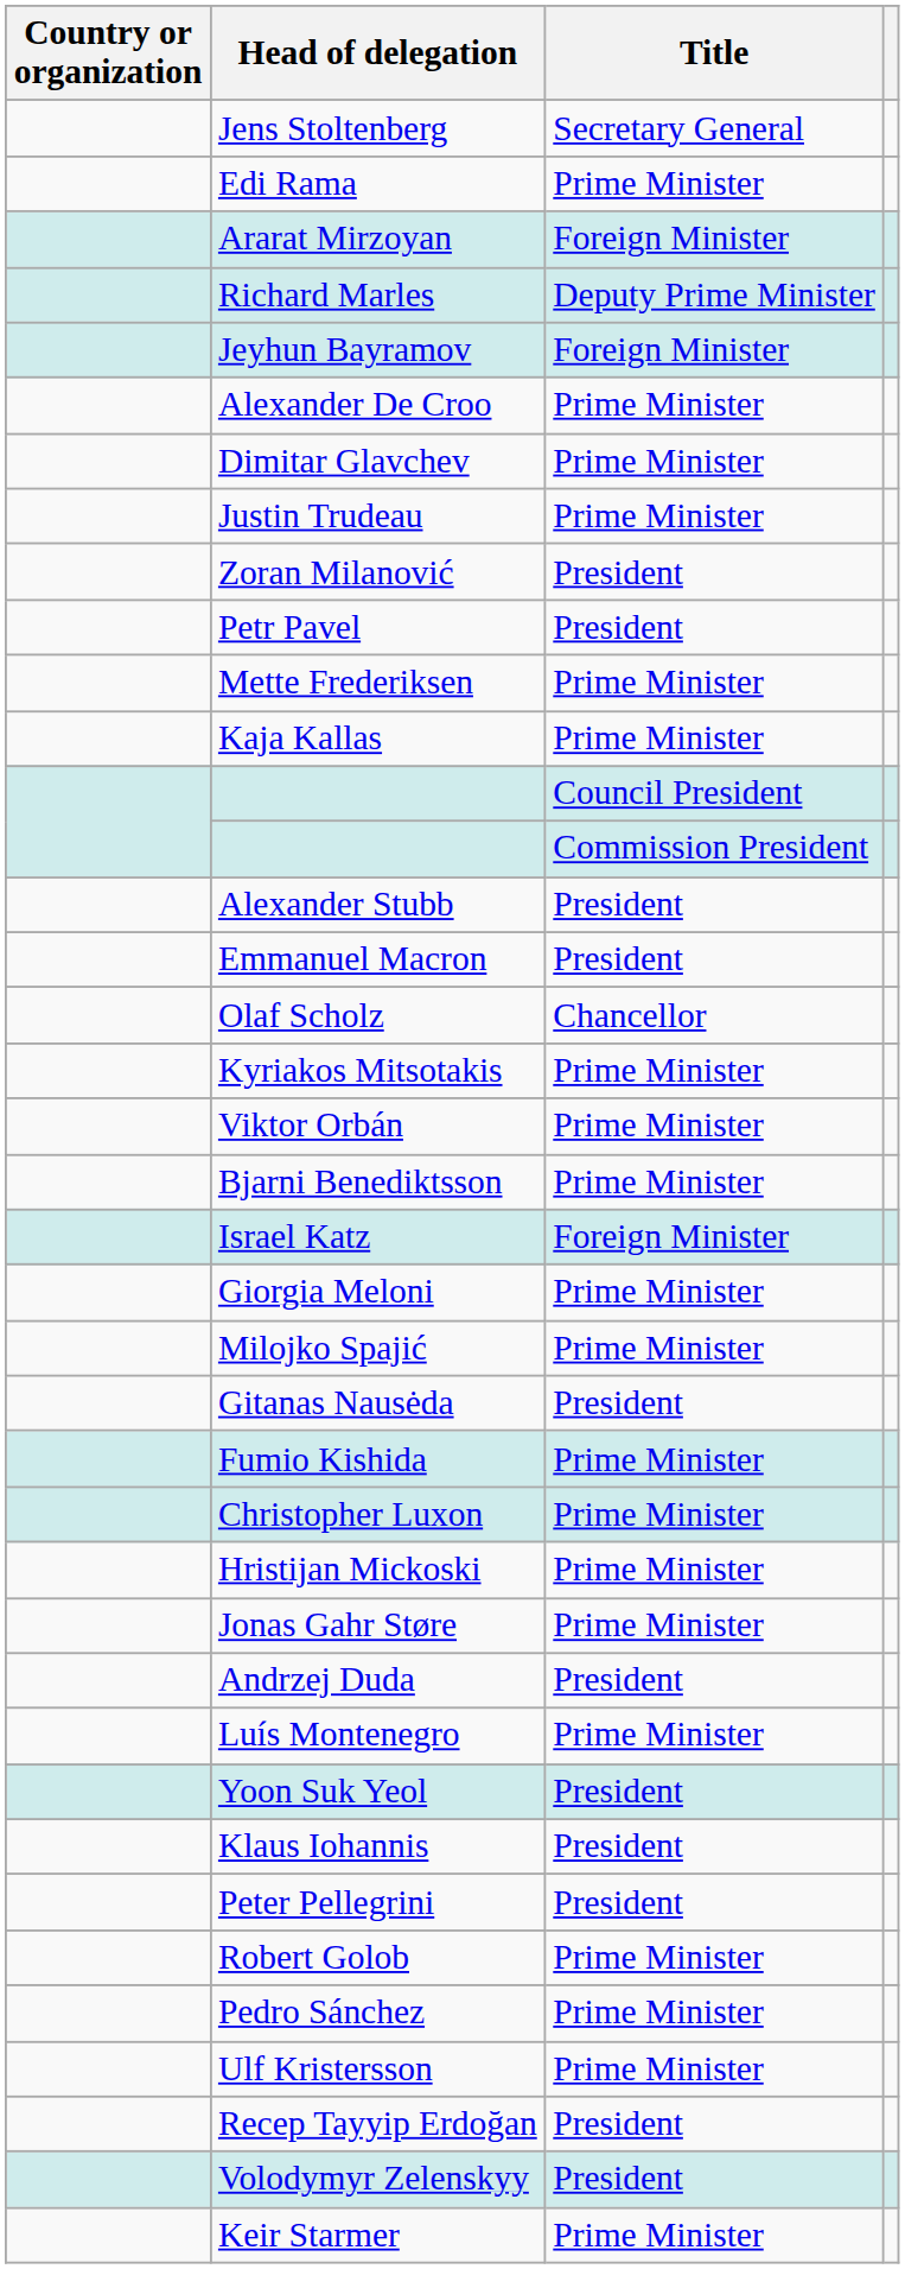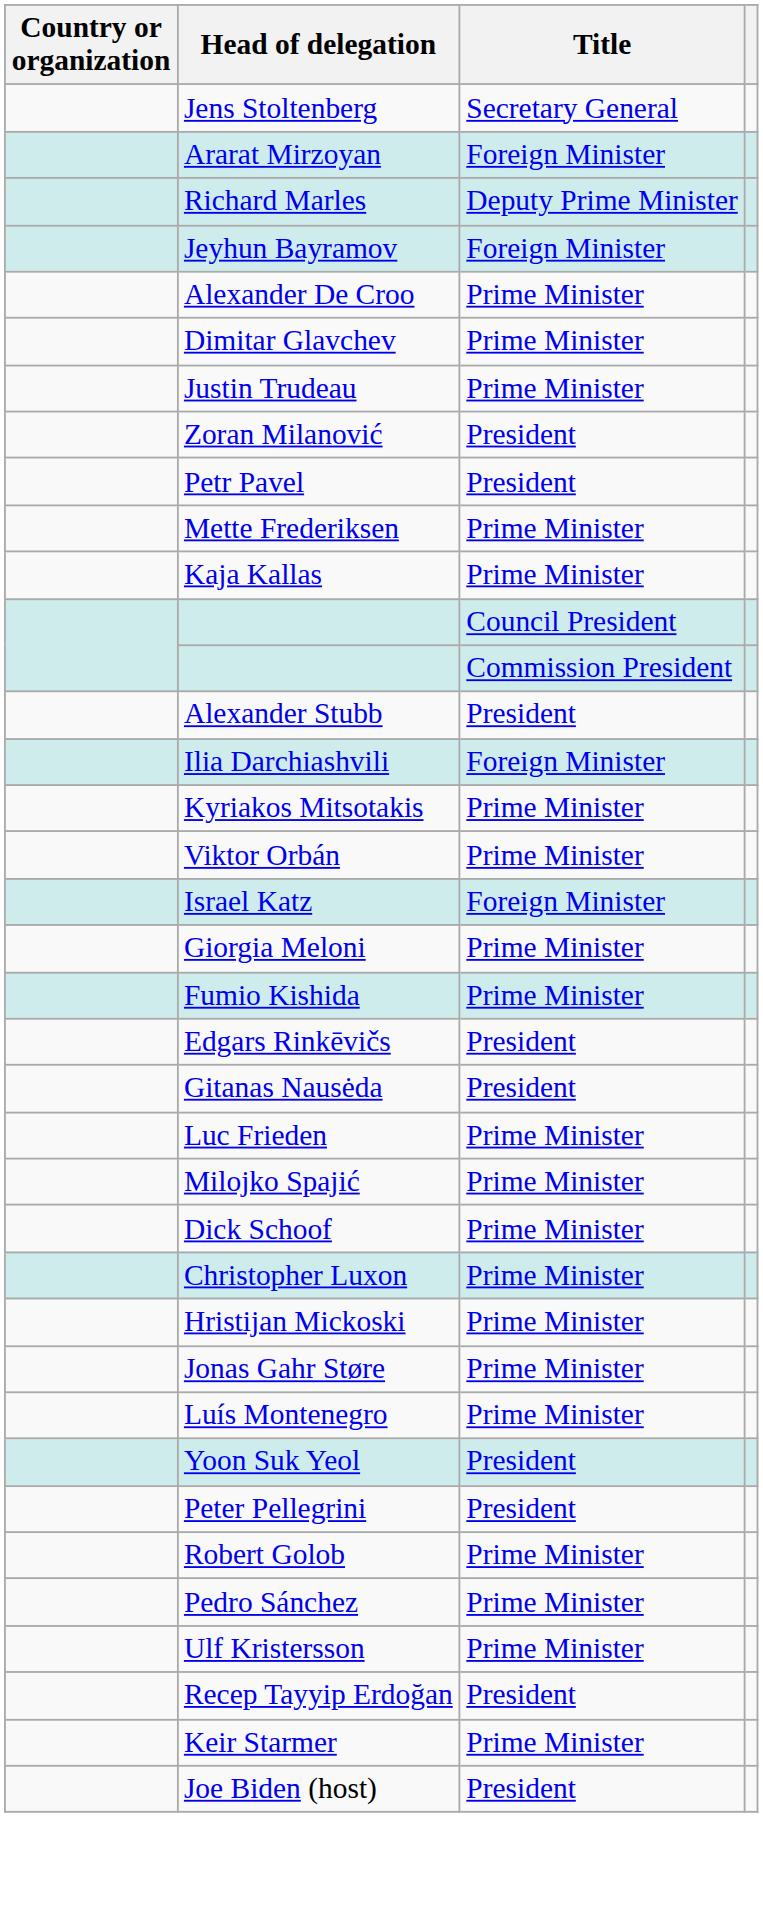- row: Edi Rama | Prime Minister
- row: Emmanuel Macron | President
- row: Olaf Scholz | Chancellor
+ row: Ilia Darchiashvili | Foreign Minister
- row: Bjarni Benediktsson | Prime Minister
rows swapped: Fumio Kishida <-> Milojko Spajić
+ row: Edgars Rinkēvičs | President
+ row: Luc Frieden | Prime Minister
+ row: Dick Schoof | Prime Minister
- row: Andrzej Duda | President
- row: Klaus Iohannis | President
- row: Volodymyr Zelenskyy | President
+ row: Joe Biden (host) | President
